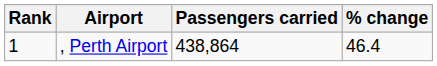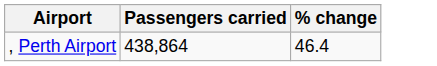- column: Rank | 1
